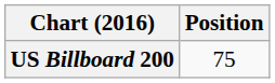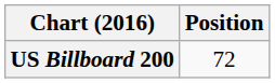US Billboard 200 | Position: 75 -> 72
